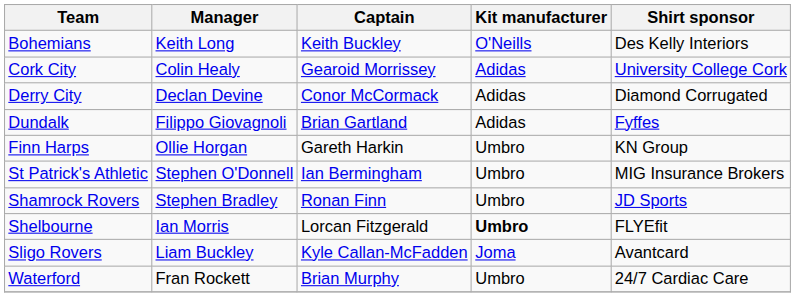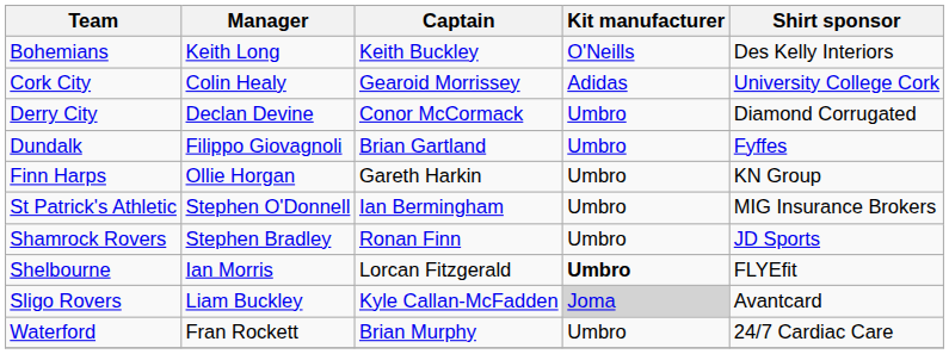Derry City | Kit manufacturer: Adidas -> Umbro
Dundalk | Kit manufacturer: Adidas -> Umbro
Sligo Rovers | Kit manufacturer: no background -> lightgrey background
